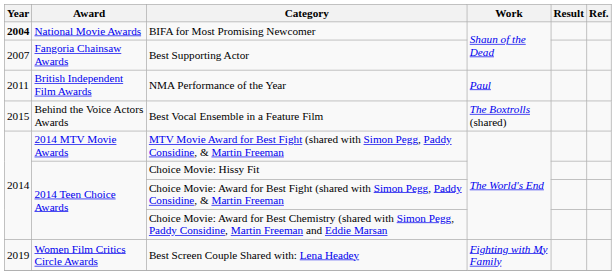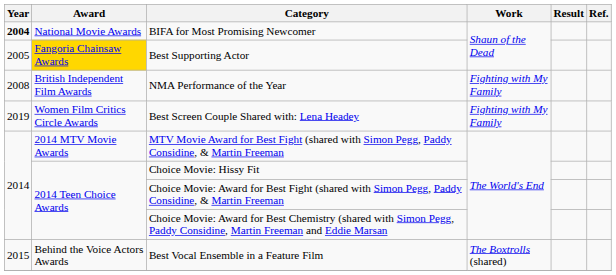Best Supporting Actor | Year: 2007 -> 2005
Best Supporting Actor | Award: no background -> gold background
NMA Performance of the Year | Year: 2011 -> 2008
NMA Performance of the Year | Work: Paul -> Fighting with My Family
rows swapped: Best Vocal Ensemble in a Feature Film <-> Best Screen Couple Shared with: Lena Headey
